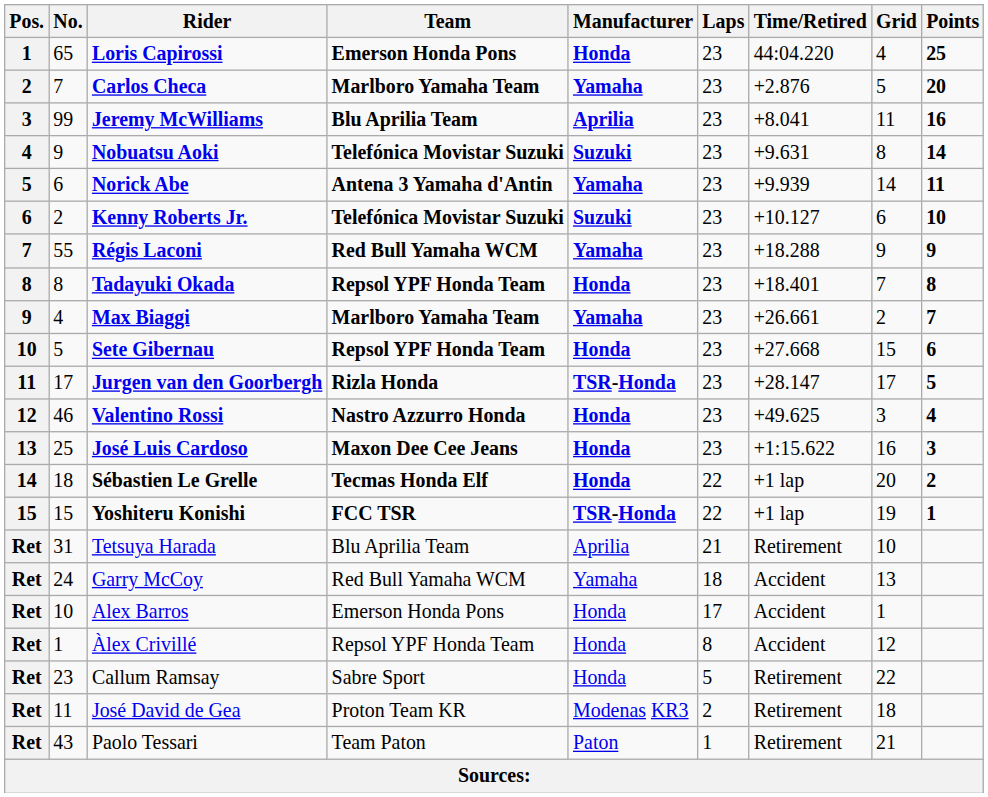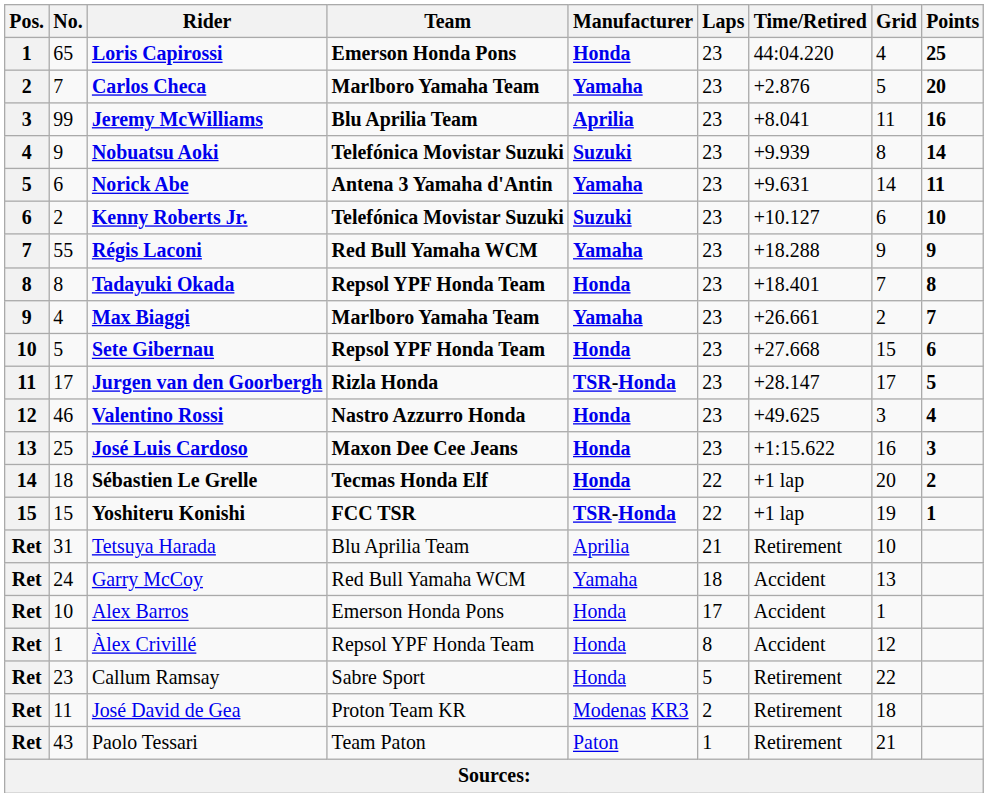Nobuatsu Aoki | Time/Retired: +9.631 -> +9.939
Norick Abe | Time/Retired: +9.939 -> +9.631
